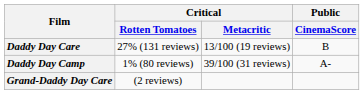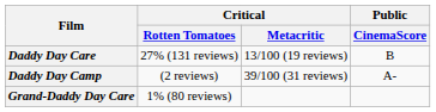Daddy Day Camp | Critical / Rotten Tomatoes: 1% (80 reviews) -> (2 reviews)
Grand-Daddy Day Care | Critical / Rotten Tomatoes: (2 reviews) -> 1% (80 reviews)
